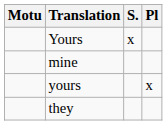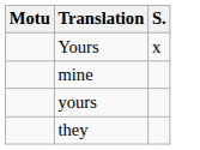- column: Pl | x
